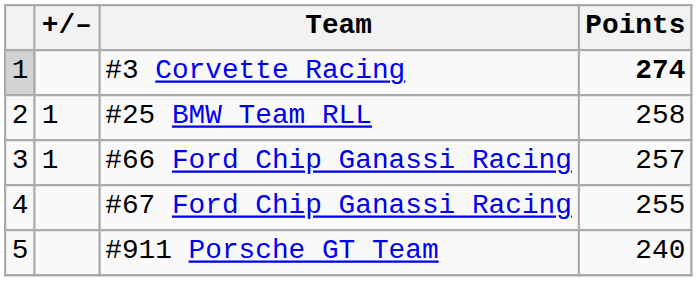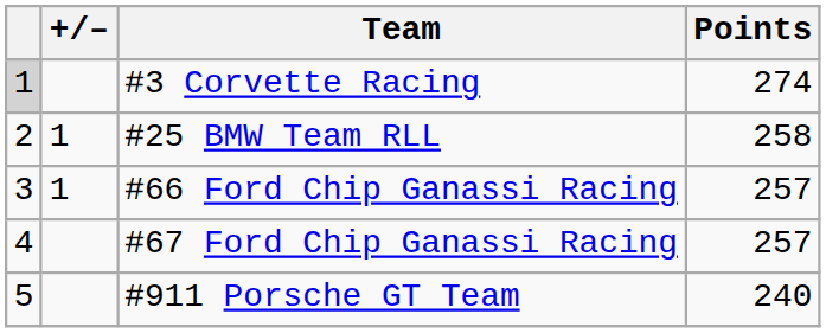#3 Corvette Racing | Points: bold -> normal
#67 Ford Chip Ganassi Racing | Points: 255 -> 257
